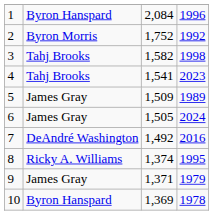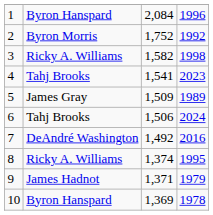3 | column 2: Tahj Brooks -> Ricky A. Williams
6 | column 2: James Gray -> Tahj Brooks
6 | column 3: 1,505 -> 1,506
9 | column 2: James Gray -> James Hadnot
